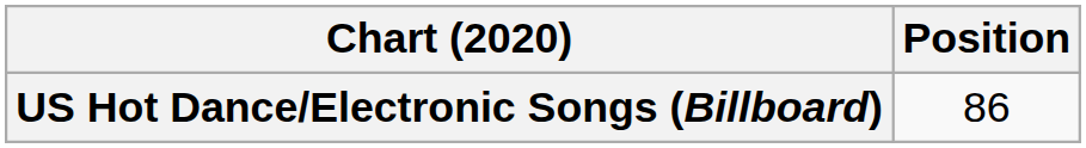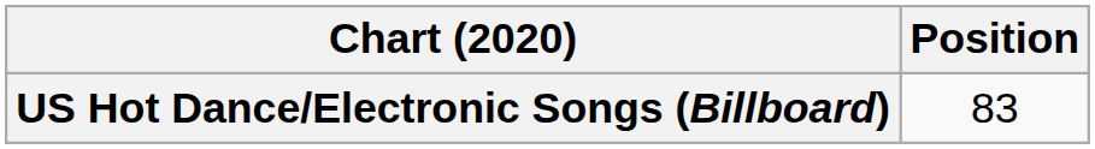US Hot Dance/Electronic Songs (Billboard) | Position: 86 -> 83
